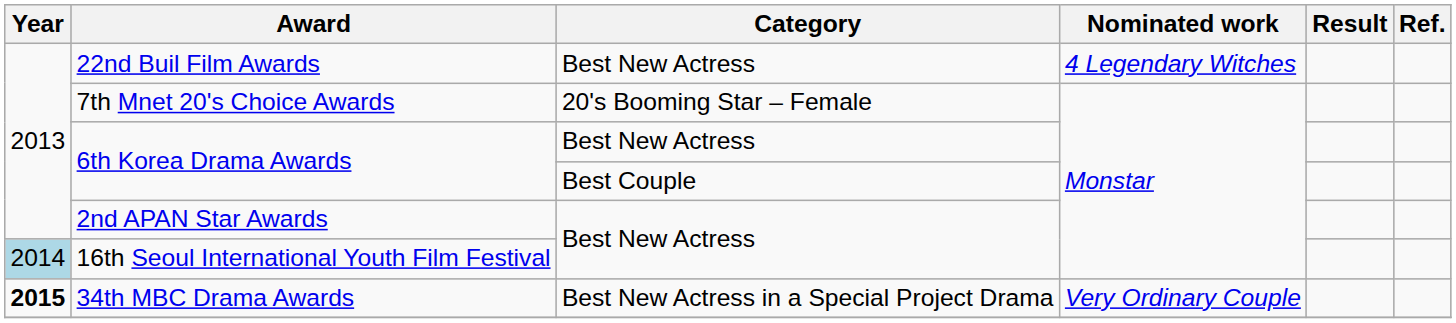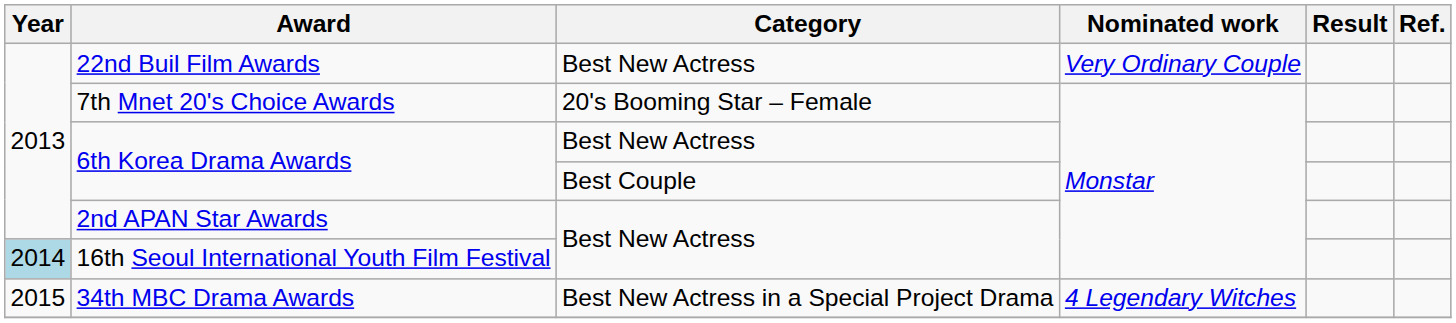22nd Buil Film Awards | Nominated work: 4 Legendary Witches -> Very Ordinary Couple
34th MBC Drama Awards | Year: bold -> normal
34th MBC Drama Awards | Nominated work: Very Ordinary Couple -> 4 Legendary Witches
